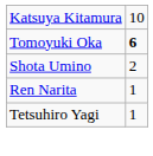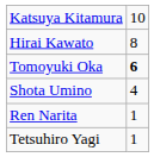+ row: Hirai Kawato | 8
Shota Umino | column 2: 2 -> 4
